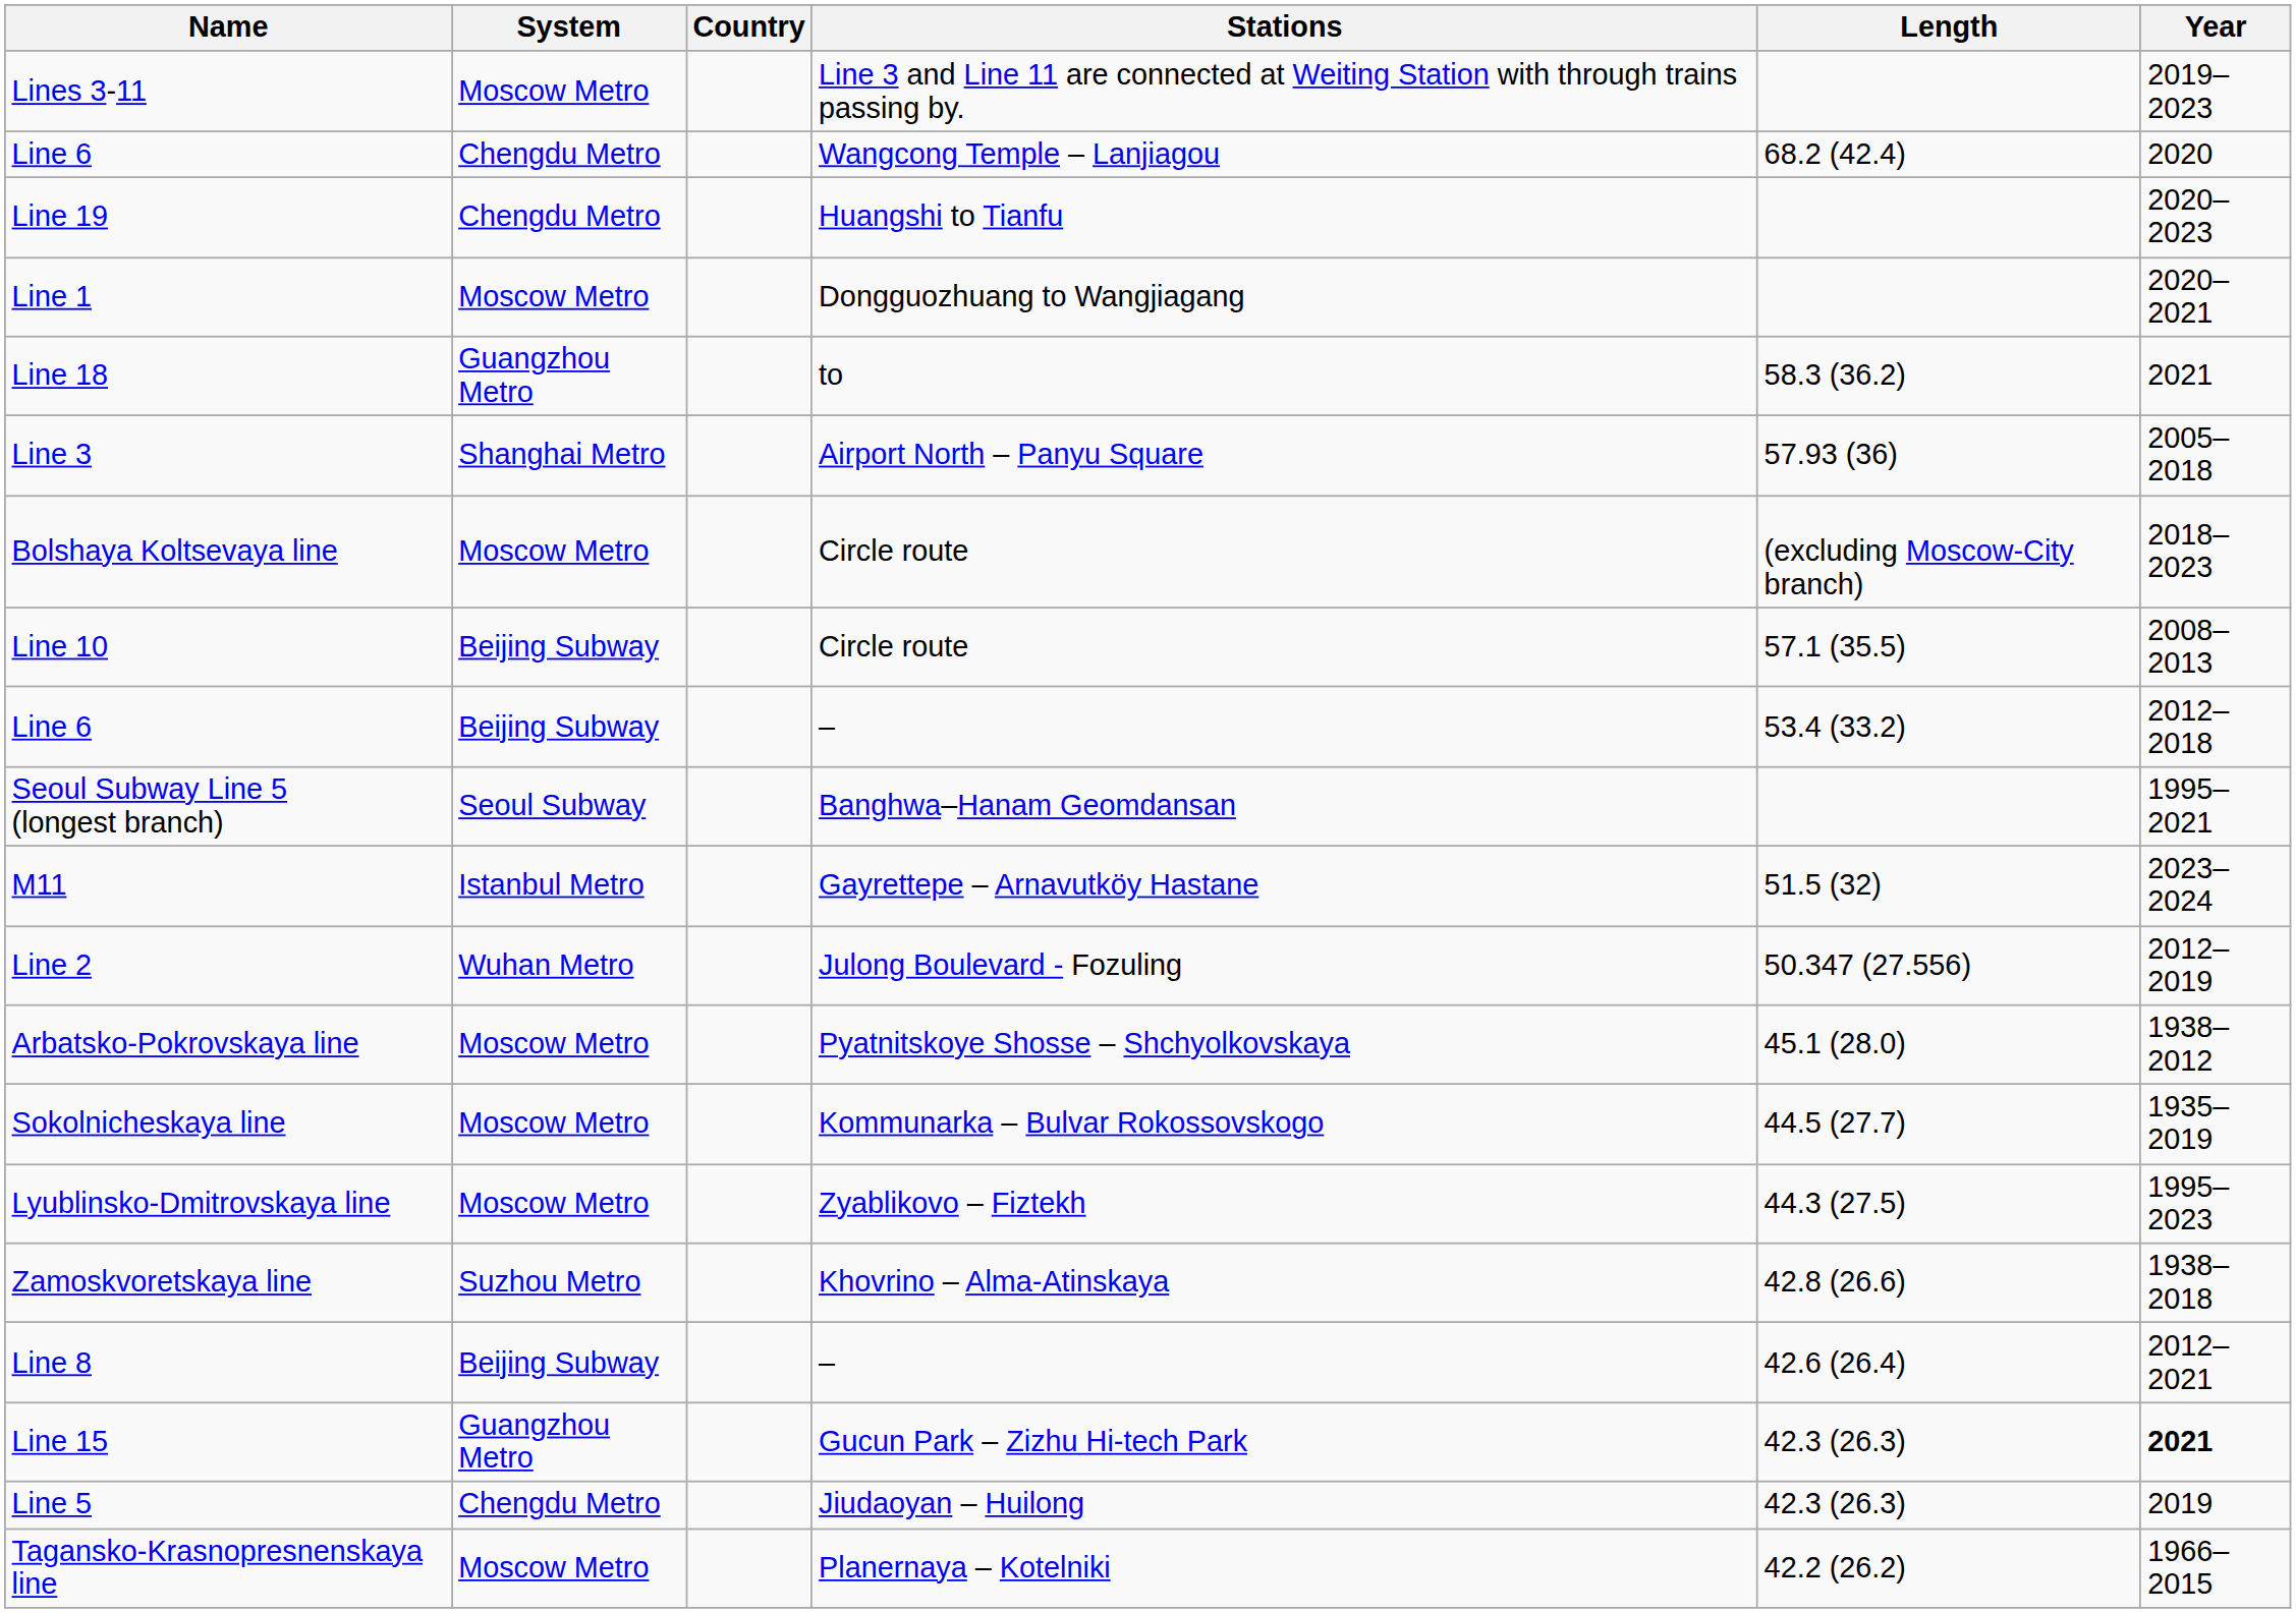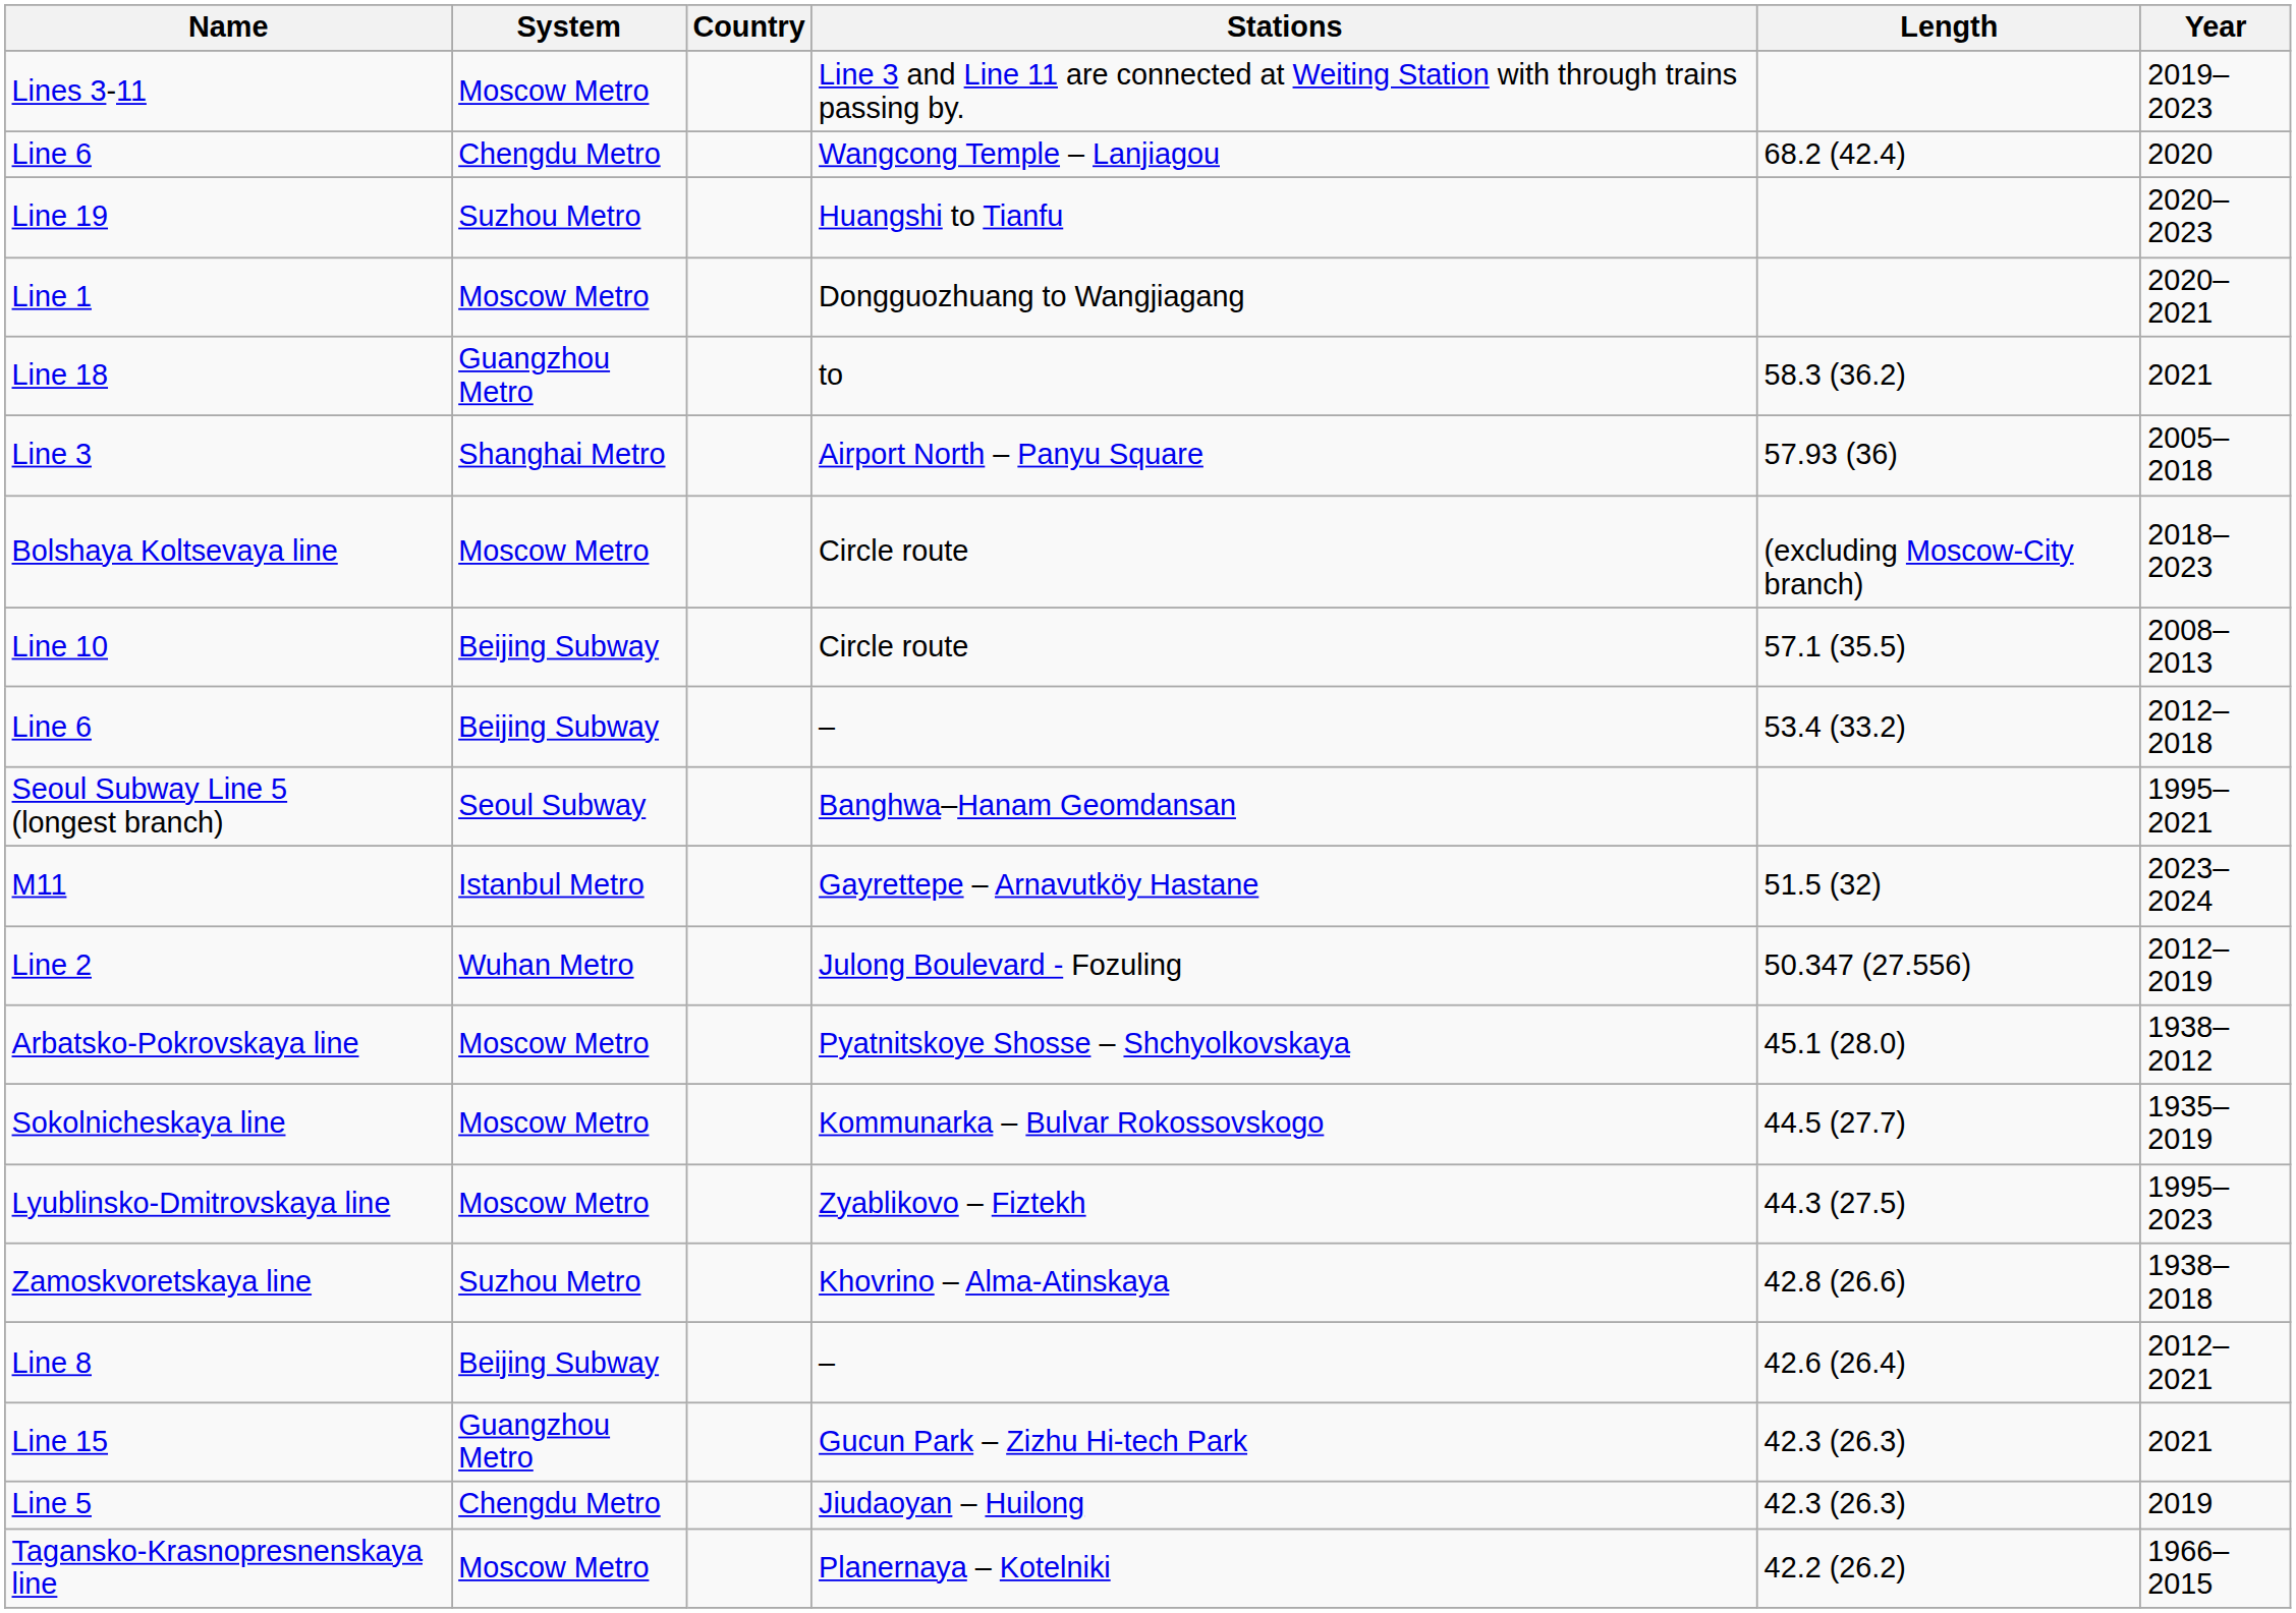Line 19 | System: Chengdu Metro -> Suzhou Metro
Line 15 | Year: bold -> normal
